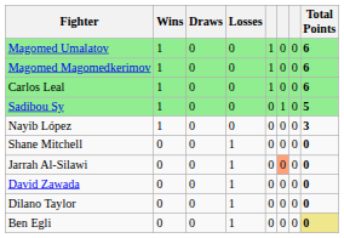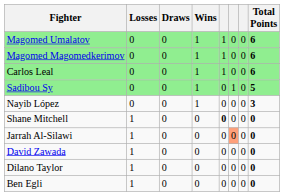columns swapped: Wins <-> Losses
Shane Mitchell | column 5: normal -> bold
Ben Egli | Total Points: khaki background -> no background
